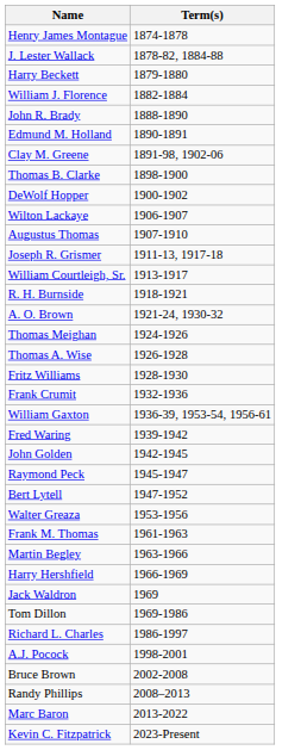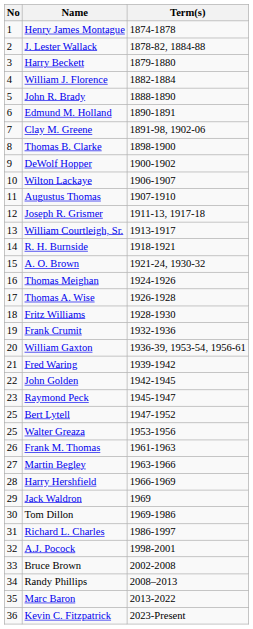+ column: No | 1 | 2 | 3 | 4 | 5 | 6 | 7 | 8 | 9 | 10 | 11 | 12 | 13 | 14 | 15 | 16 | 17 | 18 | 19 | 20 | 21 | 22 | 23 | 25 | 25 | 26 | 27 | 28 | 29 | 30 | 31 | 32 | 33 | 34 | 35 | 36
